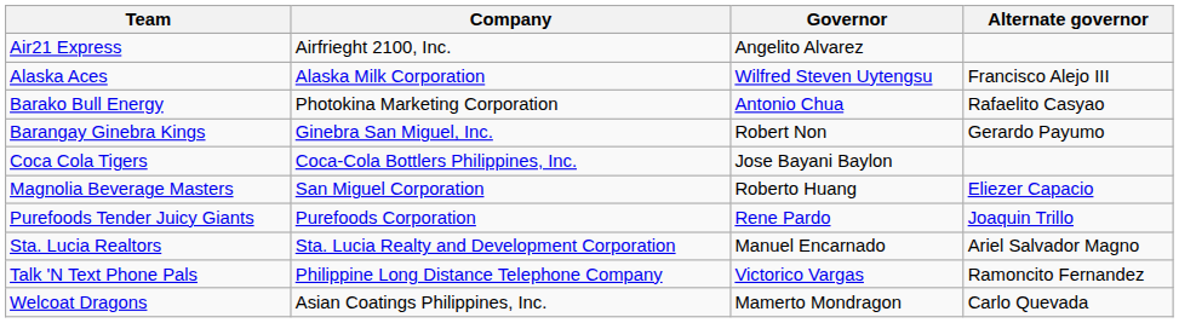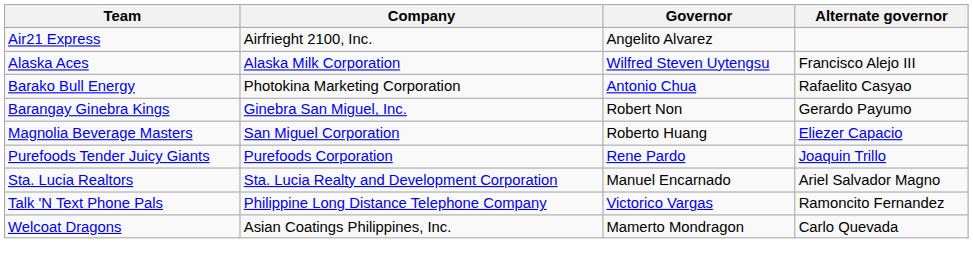- row: Coca Cola Tigers | Coca-Cola Bottlers Philippines, Inc. | Jose Bayani Baylon
